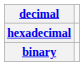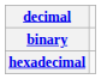rows swapped: hexadecimal <-> binary
